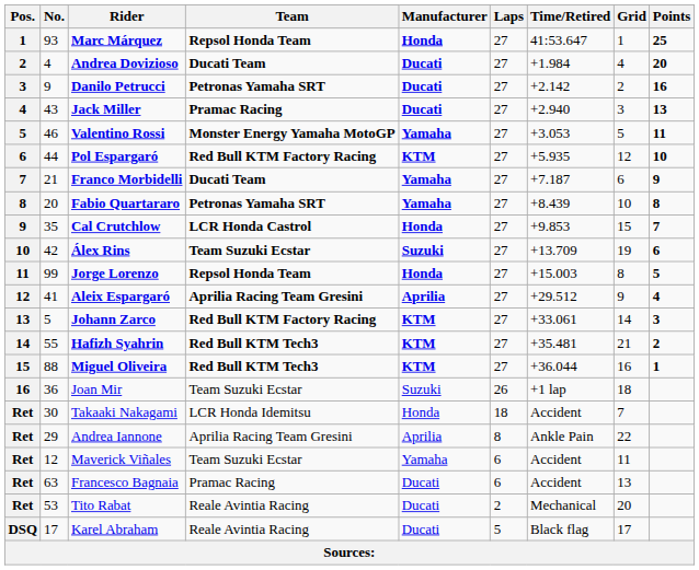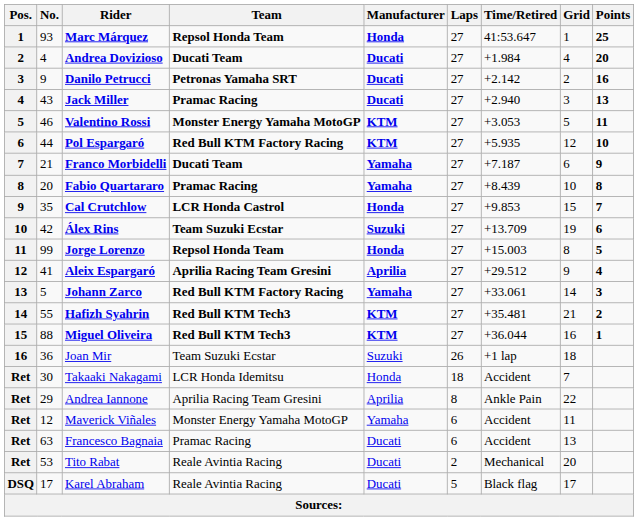Valentino Rossi | Manufacturer: Yamaha -> KTM
Fabio Quartararo | Team: Petronas Yamaha SRT -> Pramac Racing
Johann Zarco | Manufacturer: KTM -> Yamaha
Maverick Viñales | Team: Team Suzuki Ecstar -> Monster Energy Yamaha MotoGP
